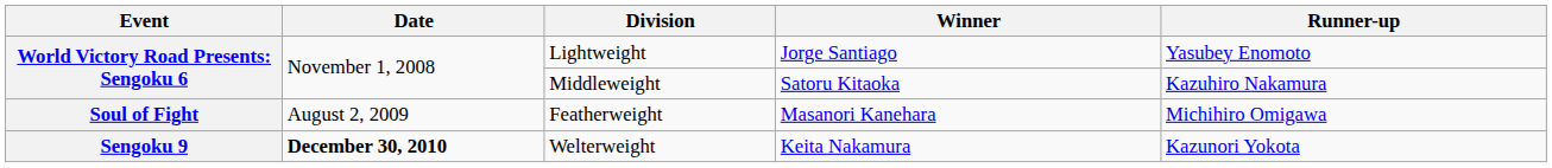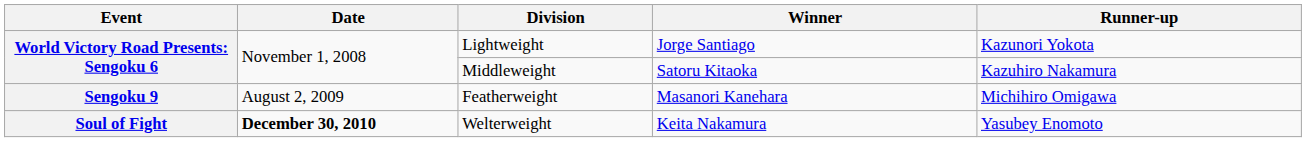Lightweight | Runner-up: Yasubey Enomoto -> Kazunori Yokota
Featherweight | Event: Soul of Fight -> Sengoku 9
Welterweight | Event: Sengoku 9 -> Soul of Fight
Welterweight | Runner-up: Kazunori Yokota -> Yasubey Enomoto
